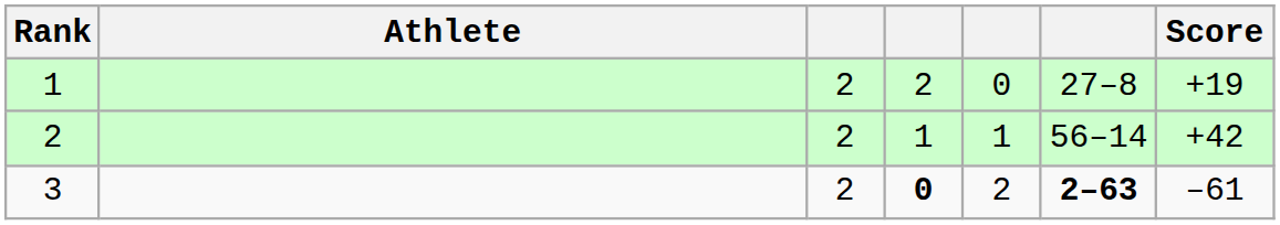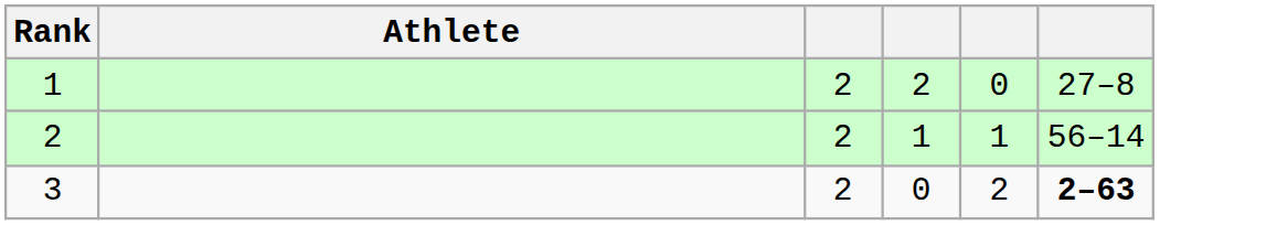- column: Score | +19 | +42 | –61
3 | column 4: bold -> normal
